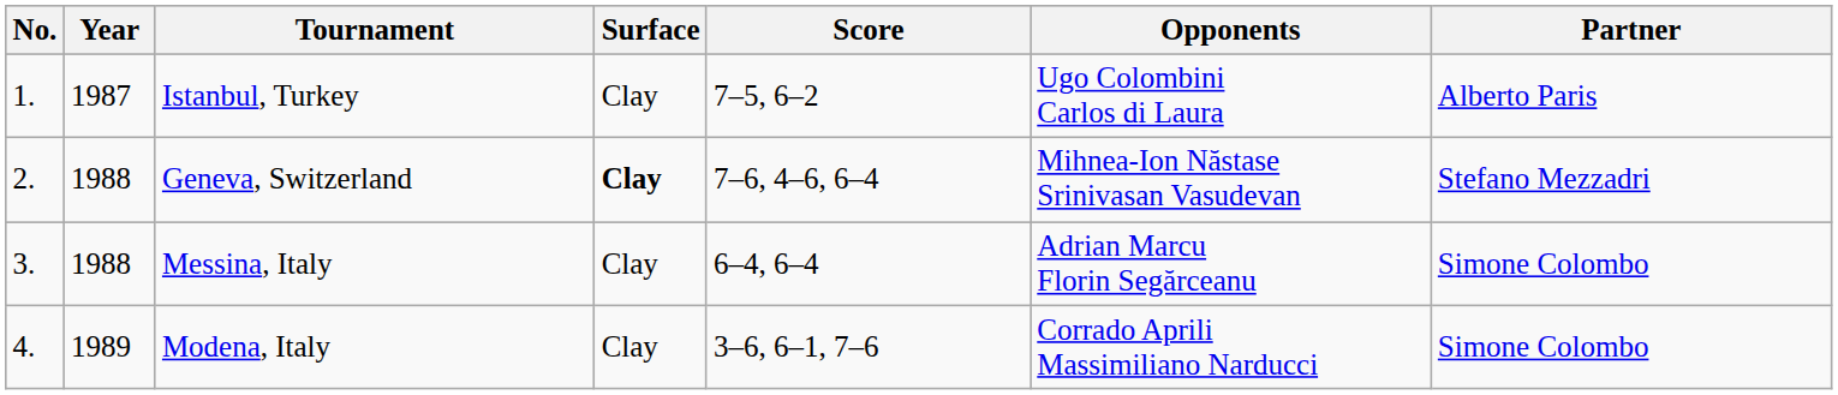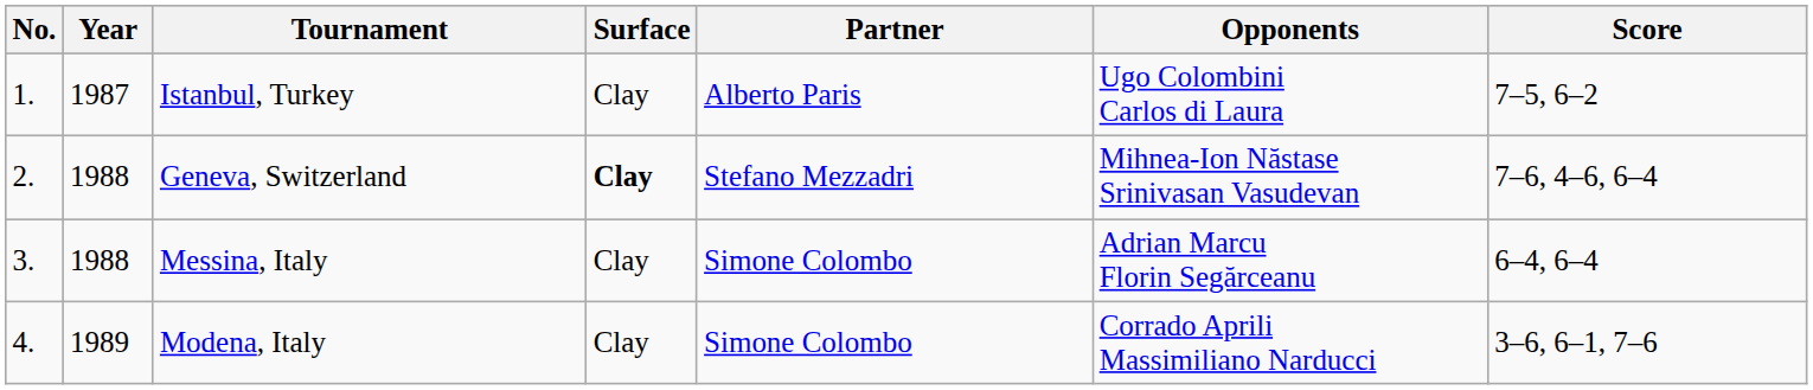columns swapped: Partner <-> Score
